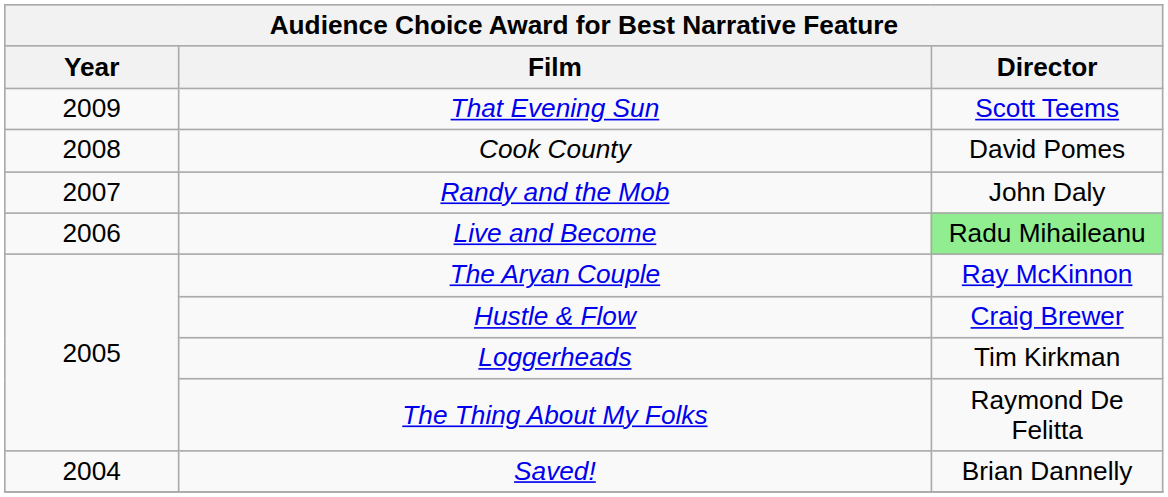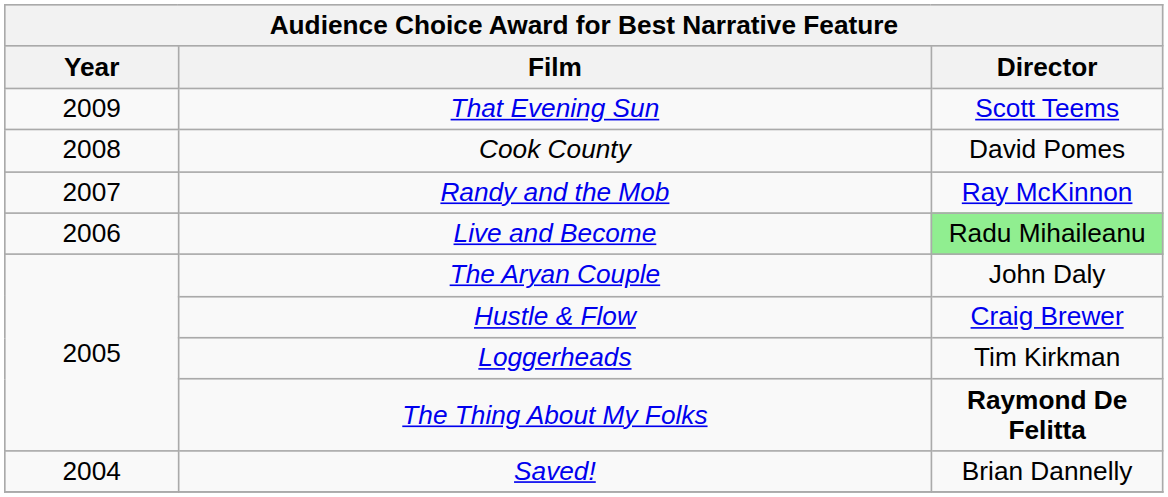Randy and the Mob | Director: John Daly -> Ray McKinnon
The Aryan Couple | Director: Ray McKinnon -> John Daly
The Thing About My Folks | Director: normal -> bold
